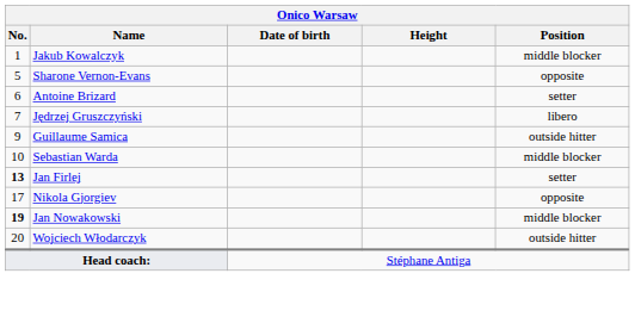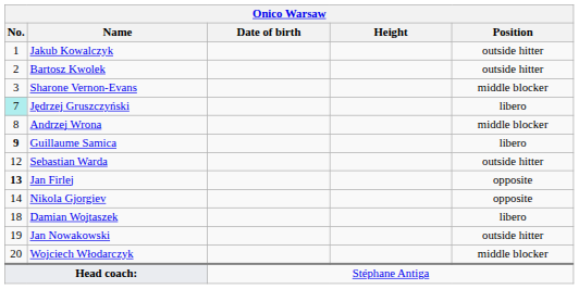Jakub Kowalczyk | Position: middle blocker -> outside hitter
+ row: 2 | Bartosz Kwolek | outside hitter
Sharone Vernon-Evans | No.: 5 -> 3
Sharone Vernon-Evans | Position: opposite -> middle blocker
- row: 6 | Antoine Brizard | setter
Jędrzej Gruszczyński | No.: no background -> paleturquoise background
+ row: 8 | Andrzej Wrona | middle blocker
Guillaume Samica | No.: normal -> bold
Guillaume Samica | Position: outside hitter -> libero
Sebastian Warda | No.: 10 -> 12
Sebastian Warda | Position: middle blocker -> outside hitter
Jan Firlej | Position: setter -> opposite
Nikola Gjorgiev | No.: 17 -> 14
+ row: 18 | Damian Wojtaszek | libero
Jan Nowakowski | No.: bold -> normal
Jan Nowakowski | Position: middle blocker -> outside hitter
Wojciech Włodarczyk | Position: outside hitter -> middle blocker
